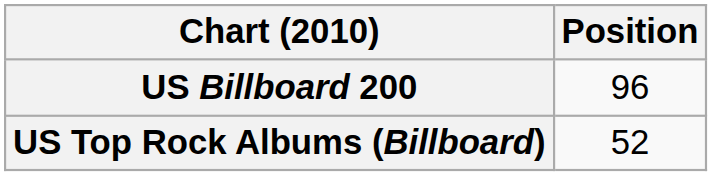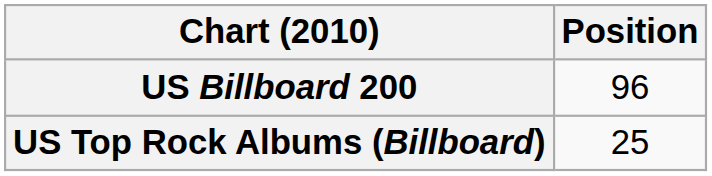US Top Rock Albums (Billboard) | Position: 52 -> 25
